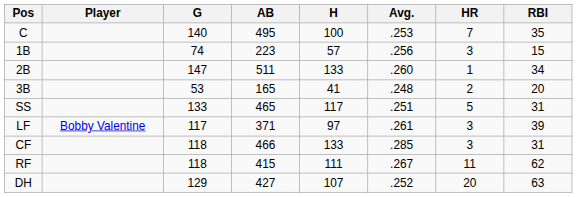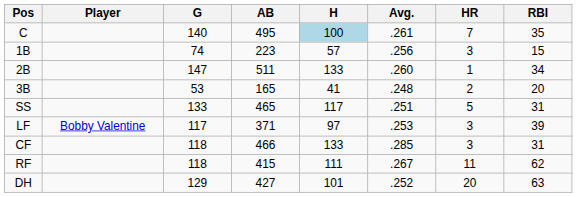C | H: no background -> lightblue background
C | Avg.: .253 -> .261
LF | Avg.: .261 -> .253
DH | H: 107 -> 101
